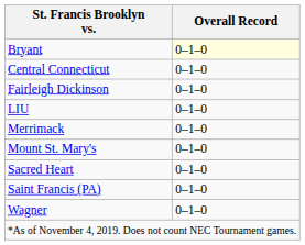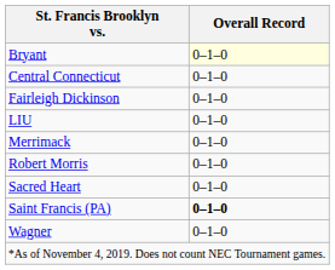- row: Mount St. Mary's | 0–1–0
+ row: Robert Morris | 0–1–0
Saint Francis (PA) | Overall Record: normal -> bold
